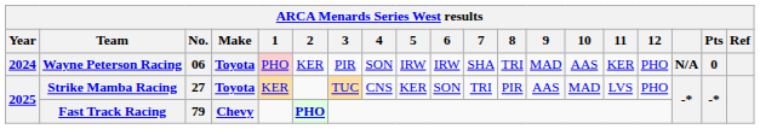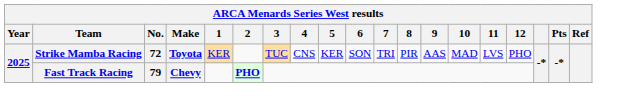- row: 2024 | Wayne Peterson Racing | 06 | Toyota | PHO | KER | PIR | SON | IRW | IRW | SHA | TRI | MAD | AAS | KER | PHO | N/A | 0
Strike Mamba Racing | No.: 27 -> 72
